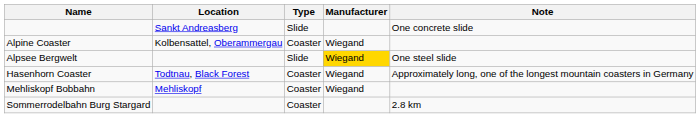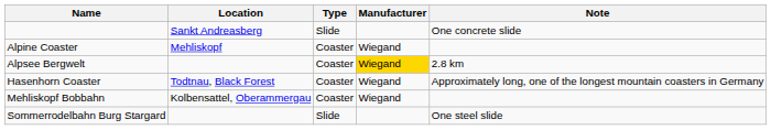Alpine Coaster | Location: Kolbensattel, Oberammergau -> Mehliskopf
Alpsee Bergwelt | Type: Slide -> Coaster
Alpsee Bergwelt | Note: One steel slide -> 2.8 km
Mehliskopf Bobbahn | Location: Mehliskopf -> Kolbensattel, Oberammergau
Sommerrodelbahn Burg Stargard | Type: Coaster -> Slide
Sommerrodelbahn Burg Stargard | Note: 2.8 km -> One steel slide
